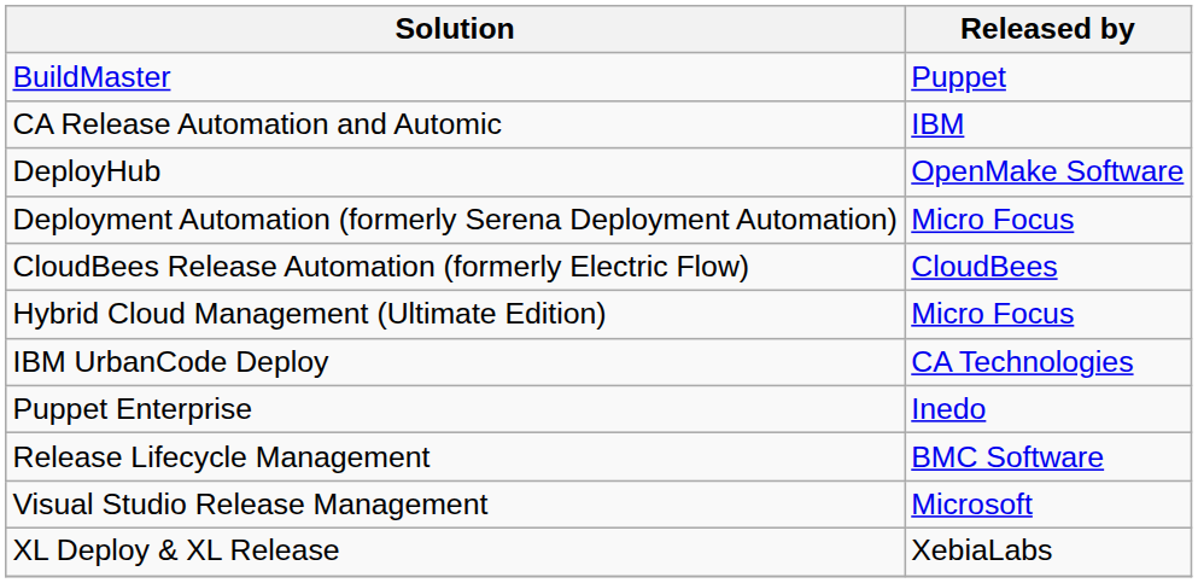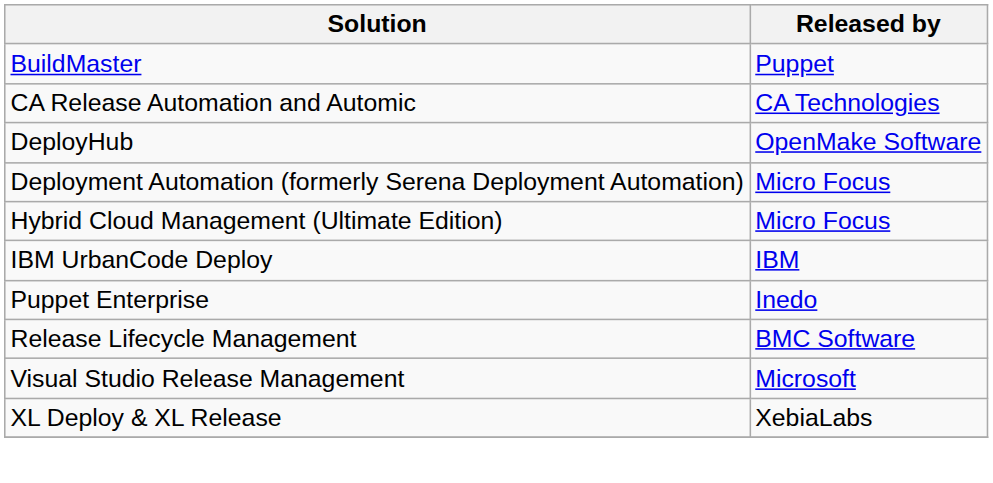CA Release Automation and Automic | Released by: IBM -> CA Technologies
- row: CloudBees Release Automation (formerly Electric Flow) | CloudBees
IBM UrbanCode Deploy | Released by: CA Technologies -> IBM
